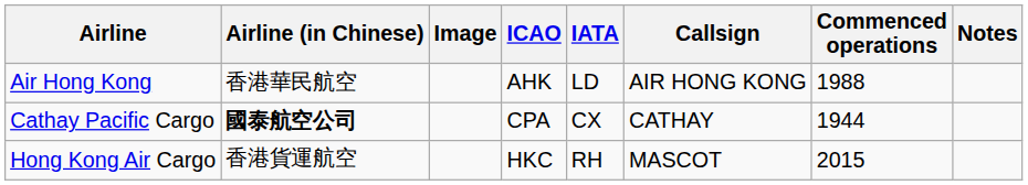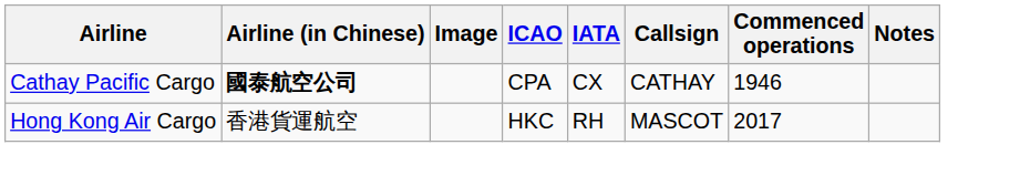- row: Air Hong Kong | 香港華民航空 | AHK | LD | AIR HONG KONG | 1988
Cathay Pacific Cargo | Commenced operations: 1944 -> 1946
Hong Kong Air Cargo | Commenced operations: 2015 -> 2017
